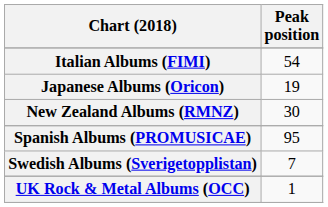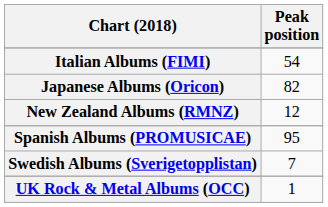Japanese Albums (Oricon) | Peak position: 19 -> 82
New Zealand Albums (RMNZ) | Peak position: 30 -> 12
